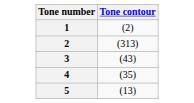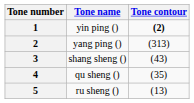+ column: Tone name | yin ping () | yang ping () | shang sheng () | qu sheng () | ru sheng ()
1 | Tone contour: normal -> bold
